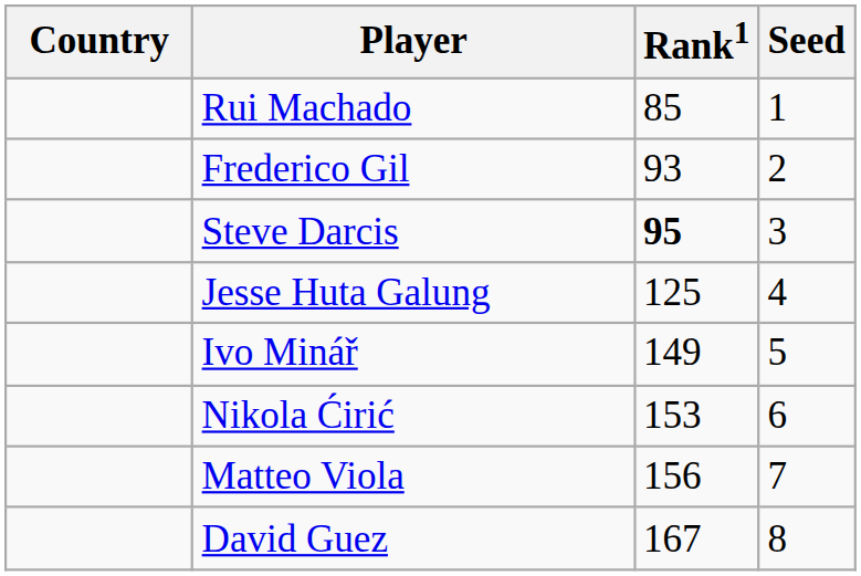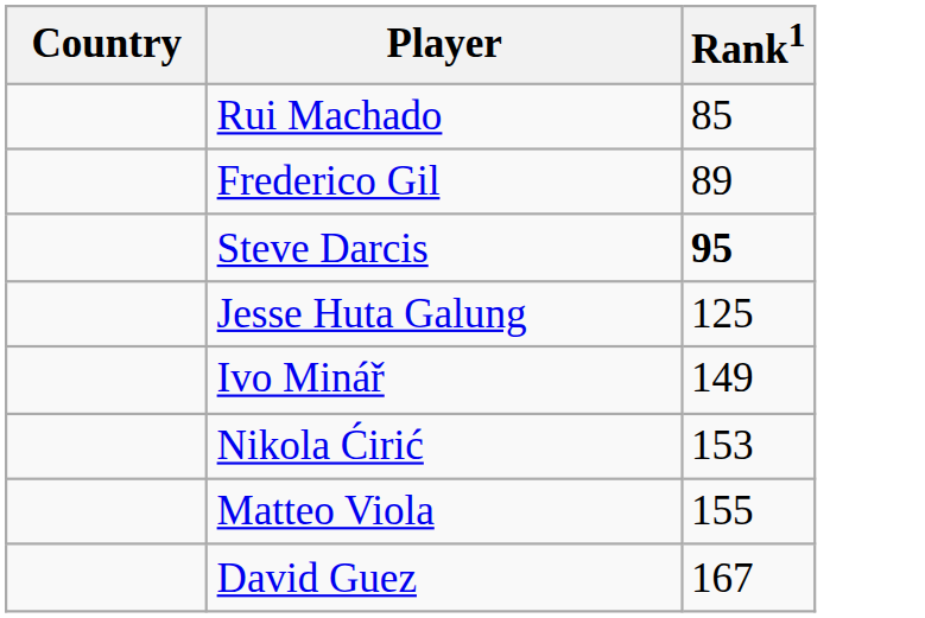- column: Seed | 1 | 2 | 3 | 4 | 5 | 6 | 7 | 8
Frederico Gil | Rank1: 93 -> 89
Matteo Viola | Rank1: 156 -> 155
